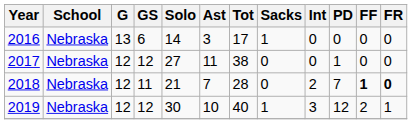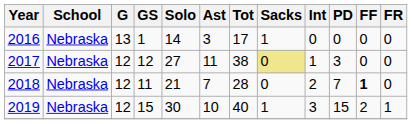2016 | GS: 6 -> 1
2017 | Sacks: no background -> khaki background
2017 | Int: 0 -> 1
2017 | PD: 1 -> 3
2018 | FR: bold -> normal
2019 | GS: 12 -> 15
2019 | PD: 12 -> 15
